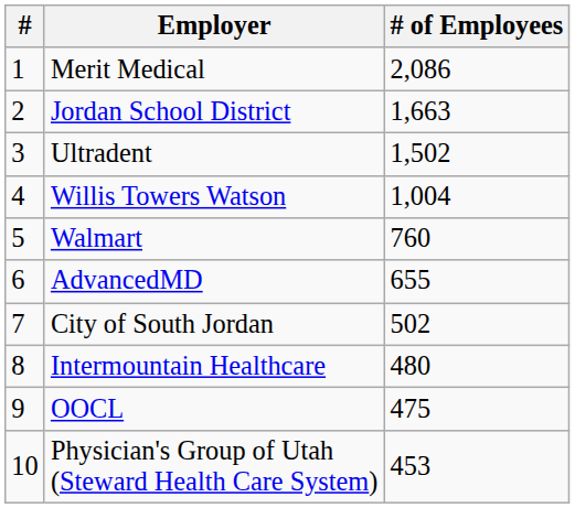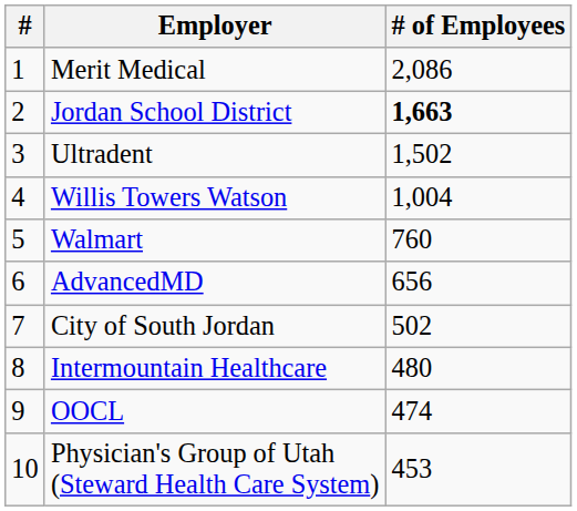Jordan School District | # of Employees: normal -> bold
AdvancedMD | # of Employees: 655 -> 656
OOCL | # of Employees: 475 -> 474
